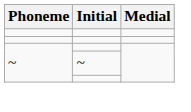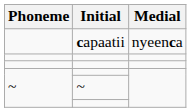+ row: capaatii | nyeenca
